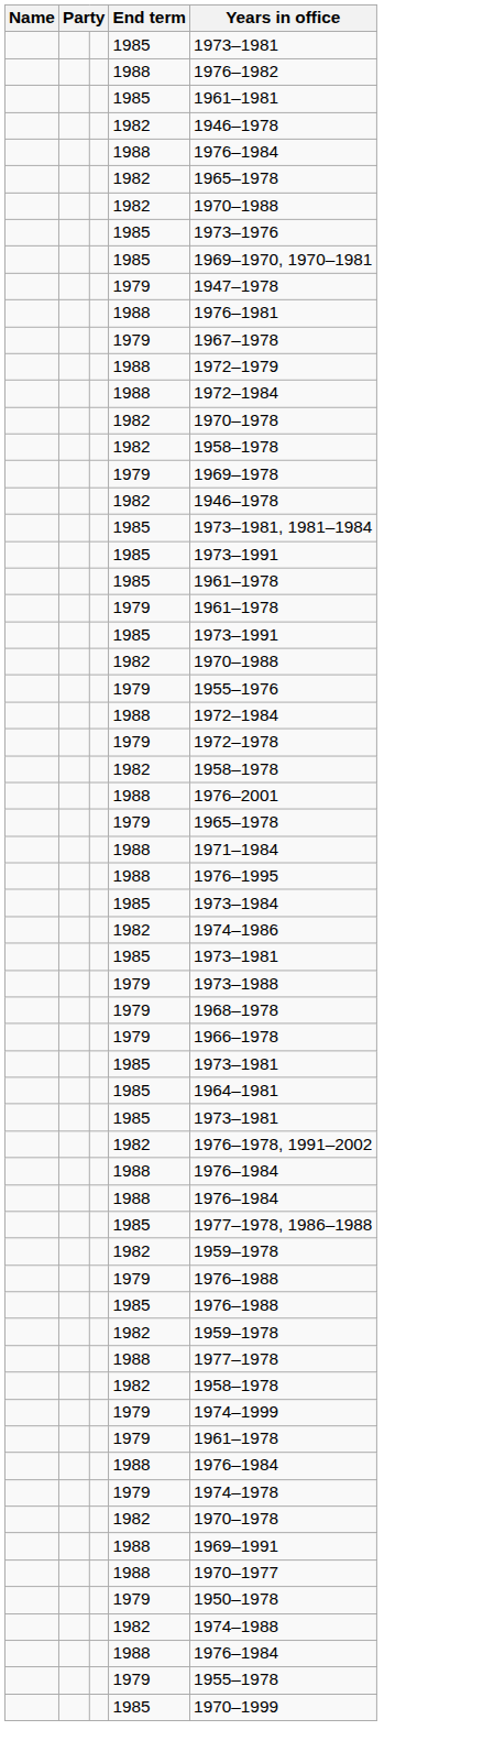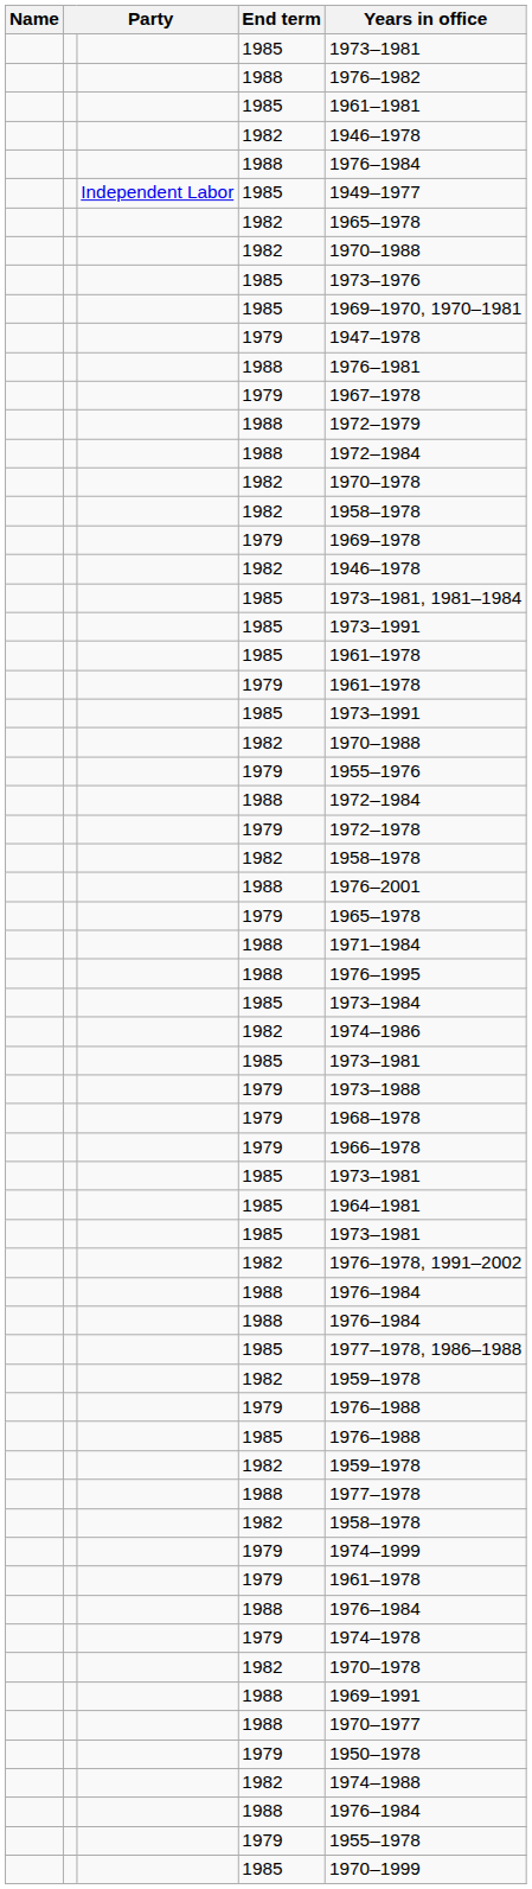+ row: Independent Labor | 1985 | 1949–1977
